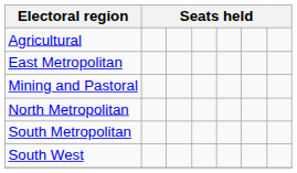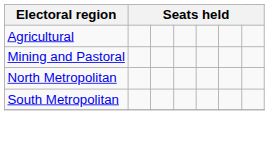- row: East Metropolitan
- row: South West
